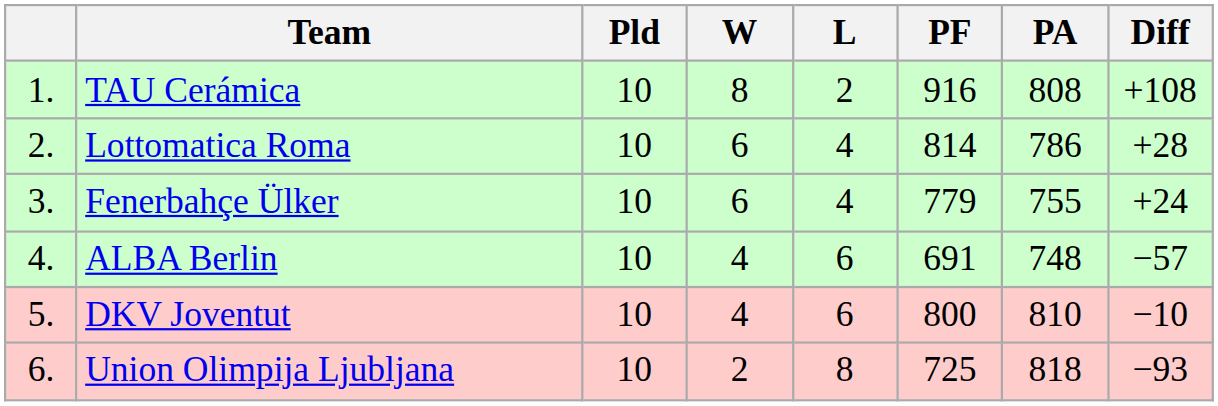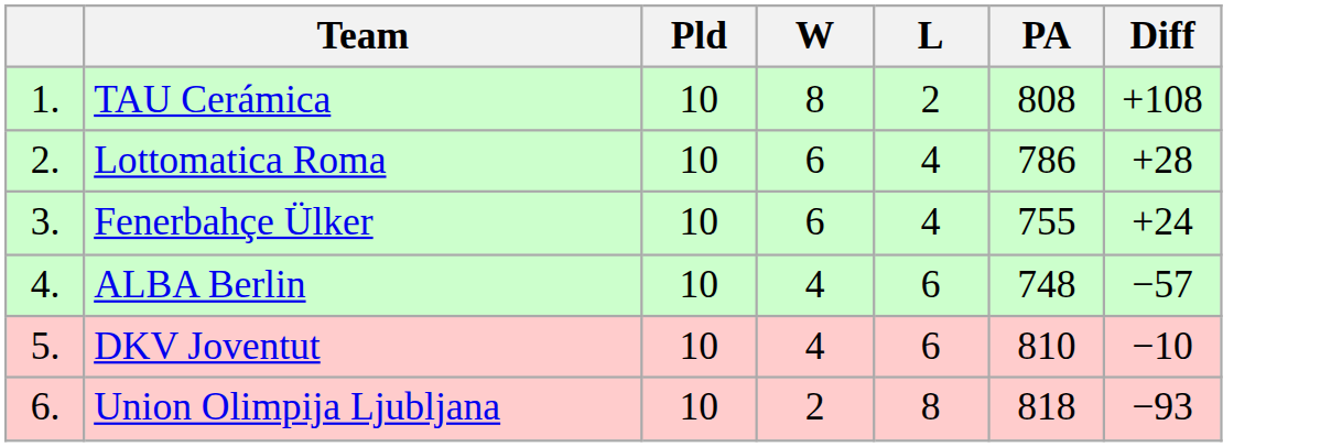- column: PF | 916 | 814 | 779 | 691 | 800 | 725
